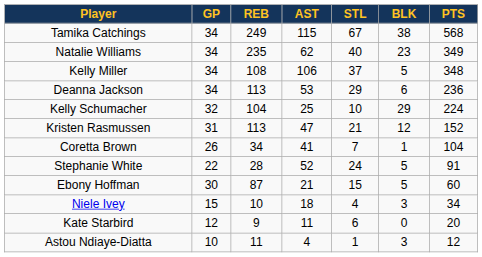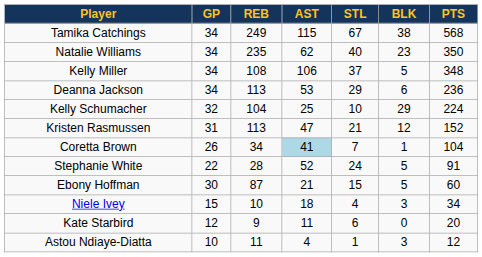Natalie Williams | PTS: 349 -> 350
Coretta Brown | AST: no background -> lightblue background
